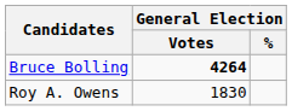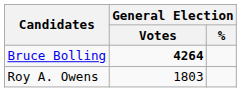Roy A. Owens | General Election / Votes: 1830 -> 1803
